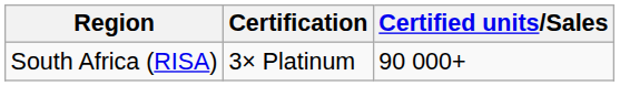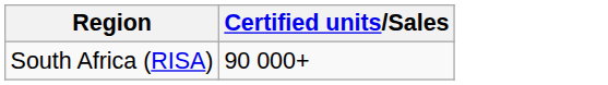- column: Certification | 3× Platinum
